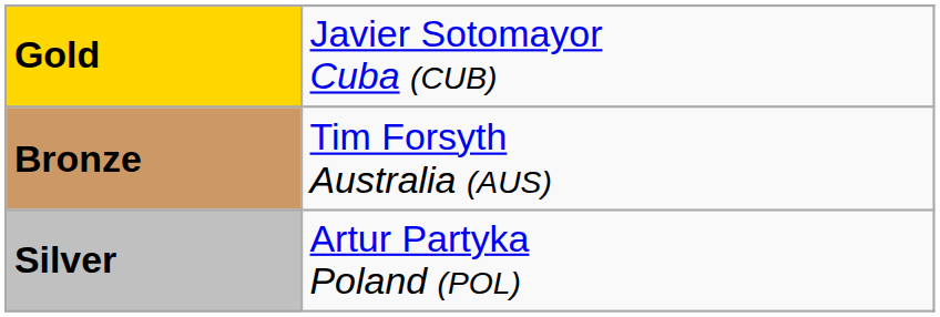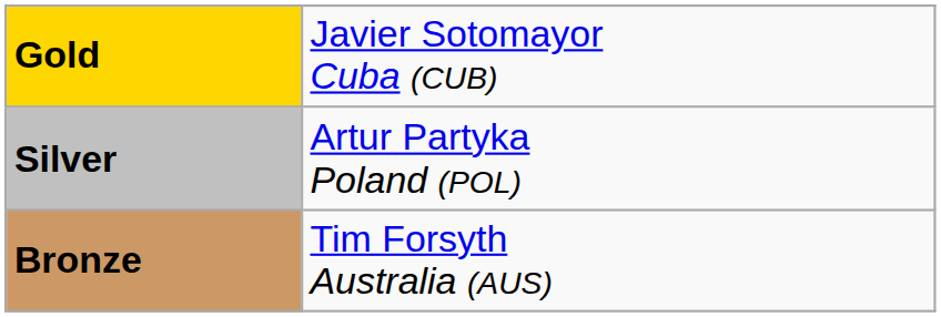rows swapped: Silver <-> Bronze
